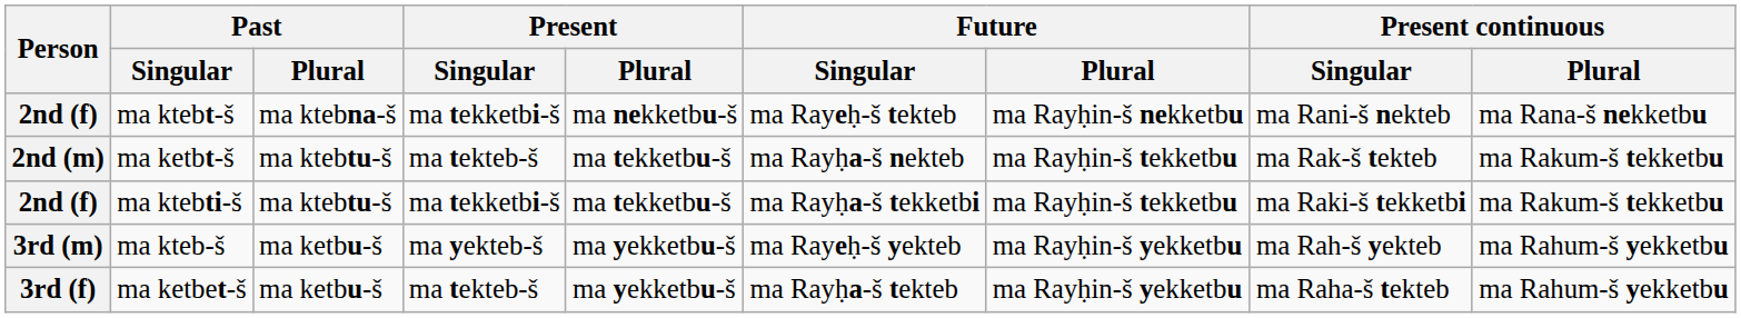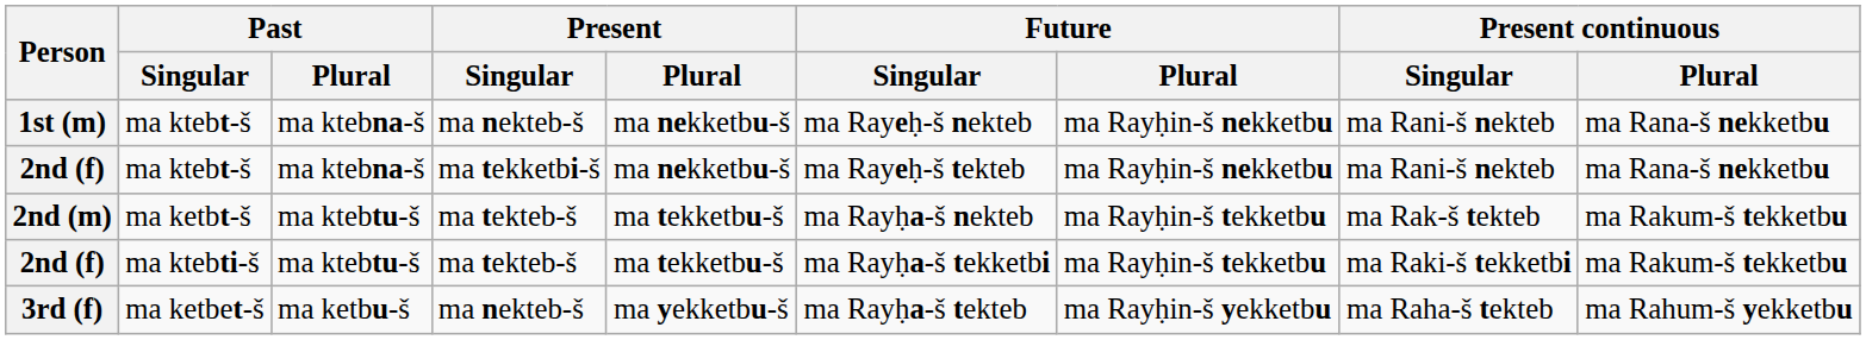+ row: 1st (m) | ma ktebt-š | ma ktebna-š | ma nekteb-š | ma nekketbu-š | ma Rayeḥ-š nekteb | ma Rayḥin-š nekketbu | ma Rani-š nekteb | ma Rana-š nekketbu
2nd (f) / ma ktebti-š | Present / Singular: ma tekketbi-š -> ma tekteb-š
- row: 3rd (m) | ma kteb-š | ma ketbu-š | ma yekteb-š | ma yekketbu-š | ma Rayeḥ-š yekteb | ma Rayḥin-š yekketbu | ma Rah-š yekteb | ma Rahum-š yekketbu
3rd (f) | Present / Singular: ma tekteb-š -> ma nekteb-š
